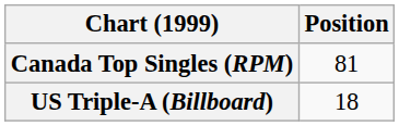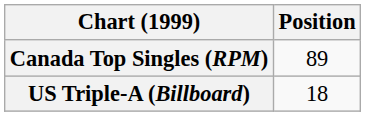Canada Top Singles (RPM) | Position: 81 -> 89
